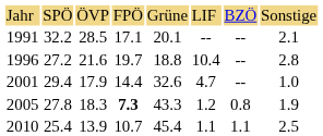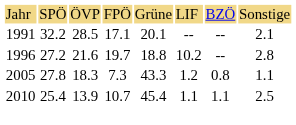1996 | column 6: 10.4 -> 10.2
- row: 2001 | 29.4 | 17.9 | 14.4 | 32.6 | 4.7 | -- | 1.0
2005 | column 4: bold -> normal
2005 | column 8: 1.9 -> 1.1
